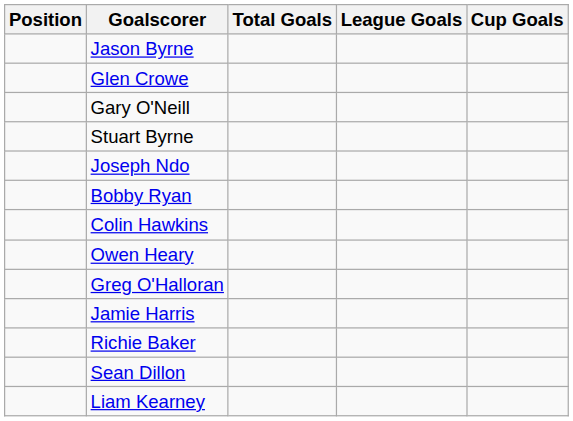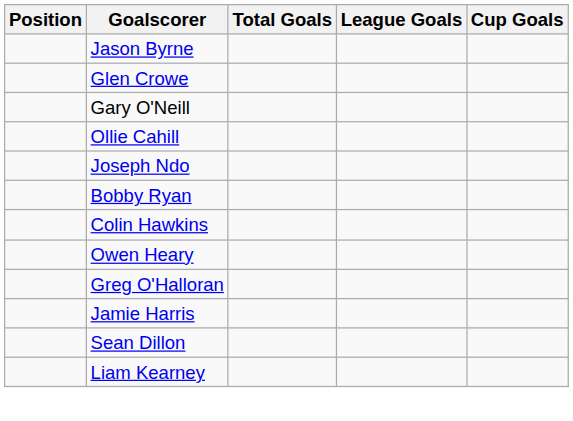- row: Stuart Byrne
+ row: Ollie Cahill
- row: Richie Baker
